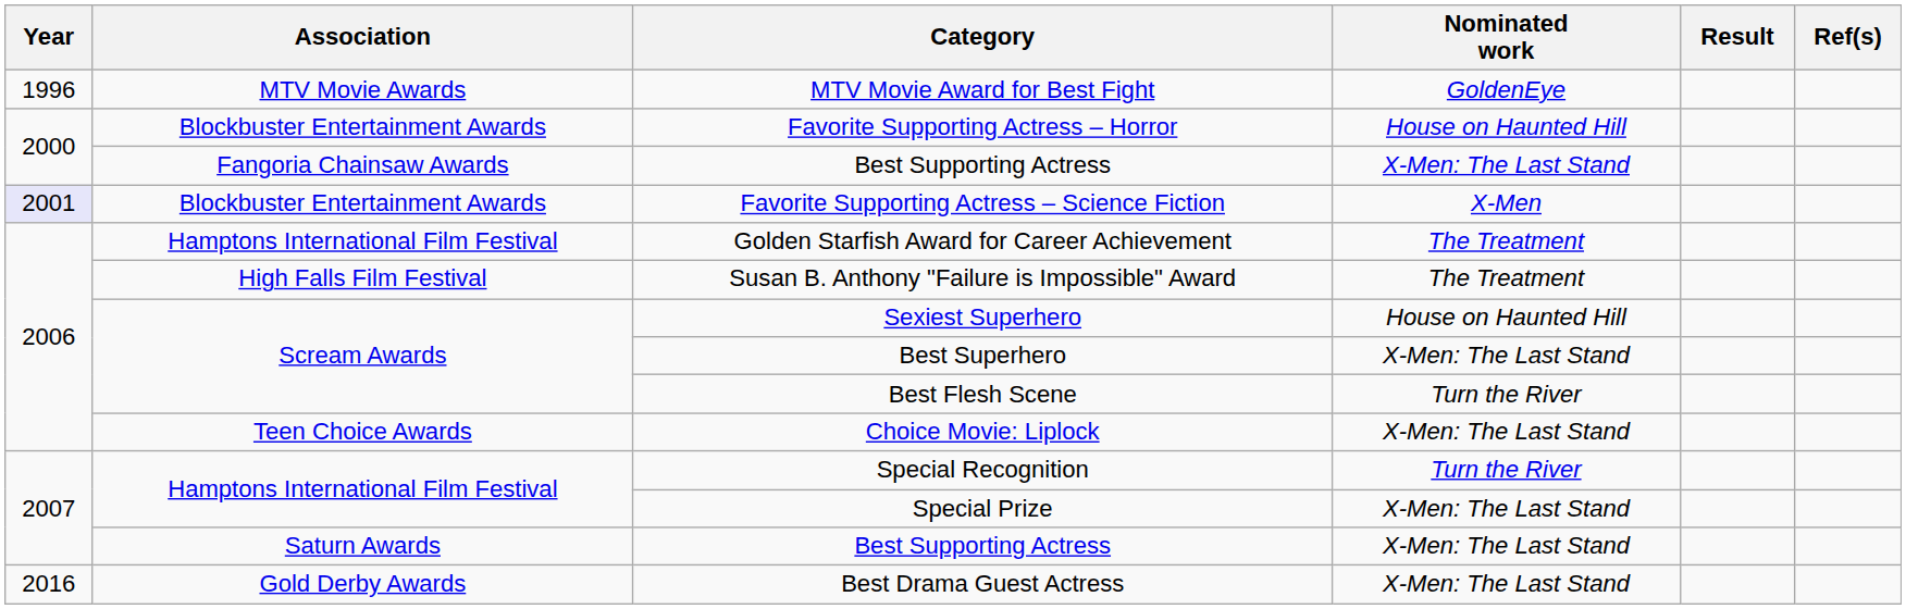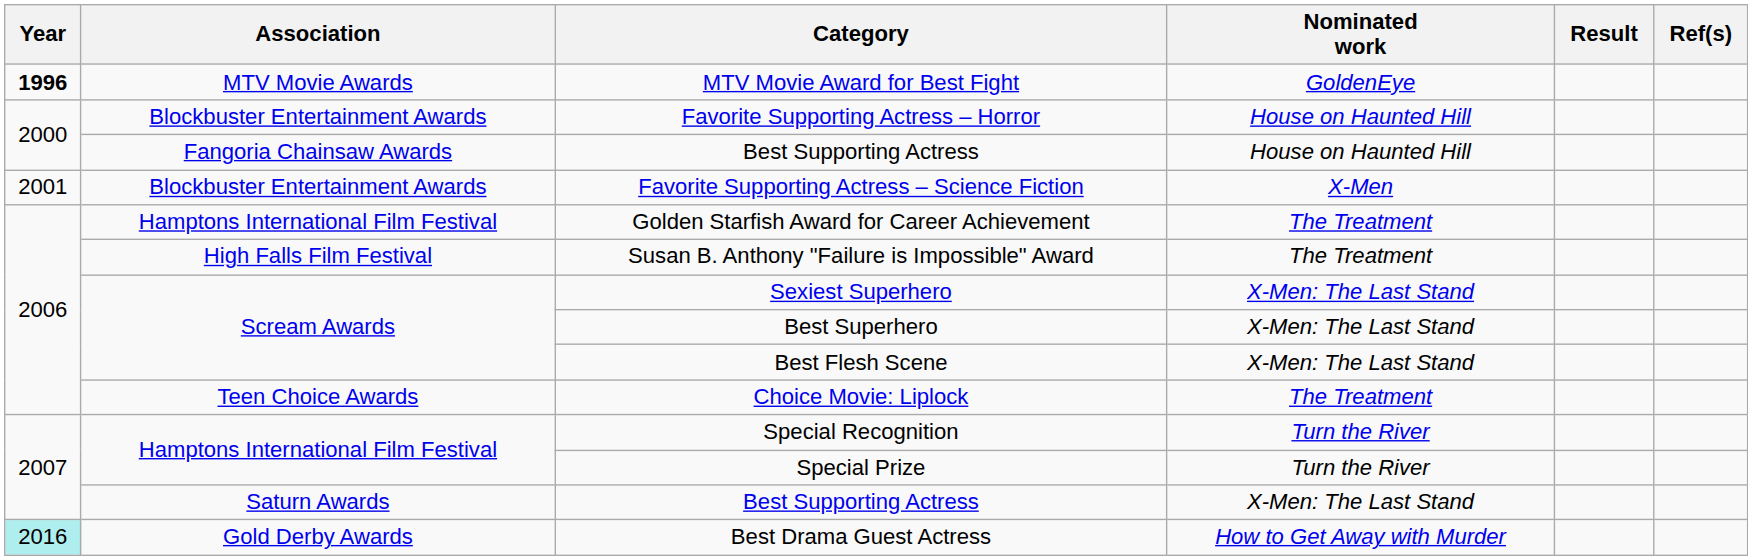MTV Movie Award for Best Fight | Year: normal -> bold
Fangoria Chainsaw Awards / Best Supporting Actress | Nominated work: X-Men: The Last Stand -> House on Haunted Hill
Favorite Supporting Actress – Science Fiction | Year: lavender background -> no background
Sexiest Superhero | Nominated work: House on Haunted Hill -> X-Men: The Last Stand
Best Flesh Scene | Nominated work: Turn the River -> X-Men: The Last Stand
Choice Movie: Liplock | Nominated work: X-Men: The Last Stand -> The Treatment
Special Prize | Nominated work: X-Men: The Last Stand -> Turn the River
Best Drama Guest Actress | Year: no background -> paleturquoise background
Best Drama Guest Actress | Nominated work: X-Men: The Last Stand -> How to Get Away with Murder
